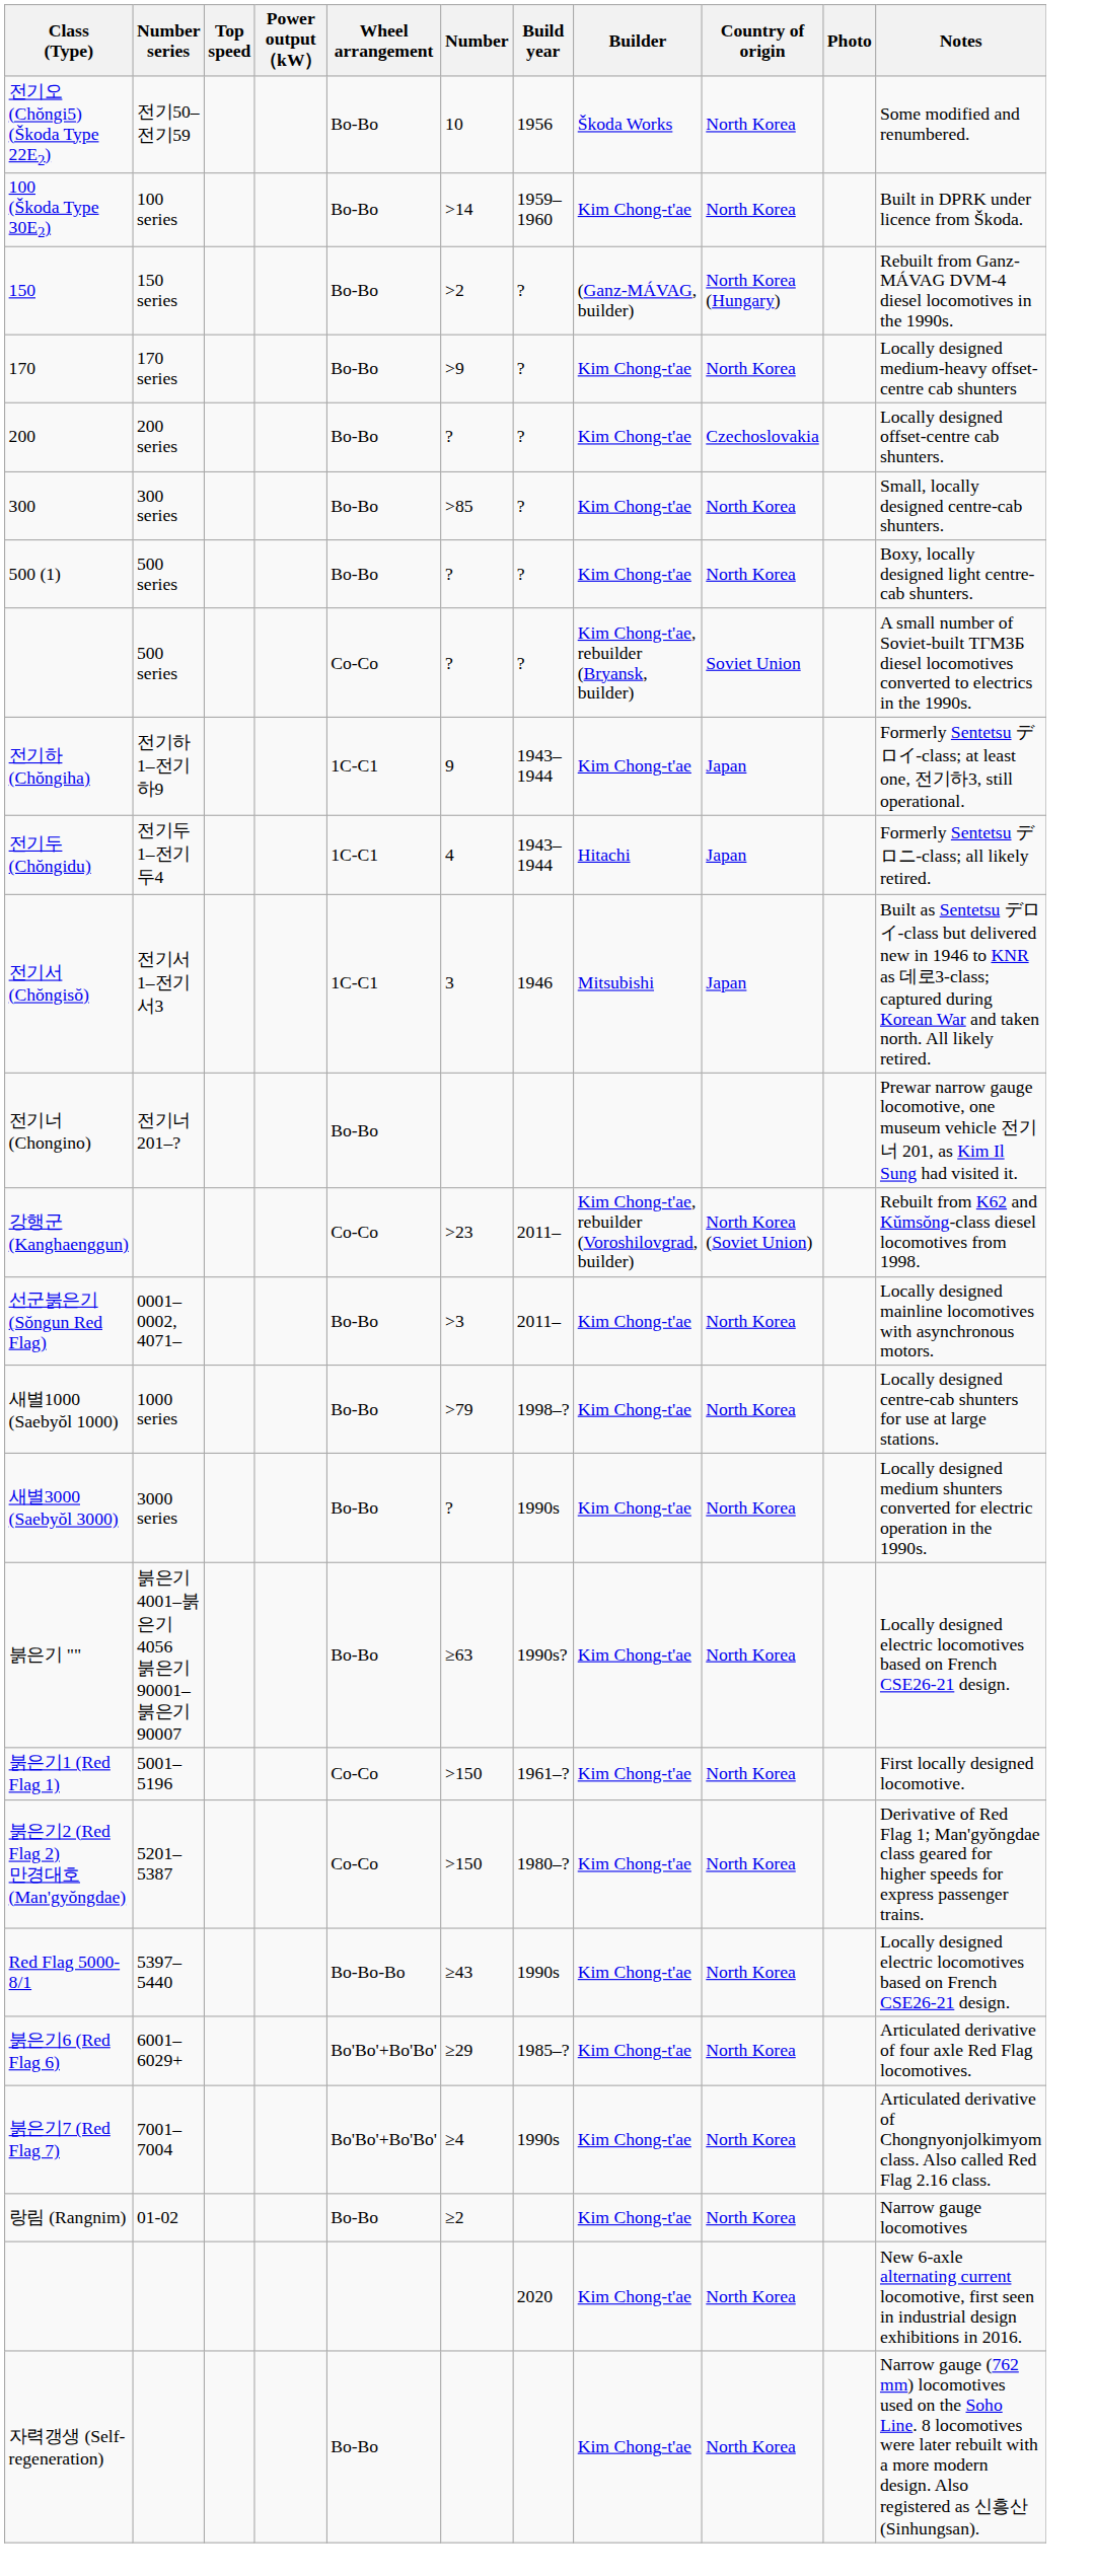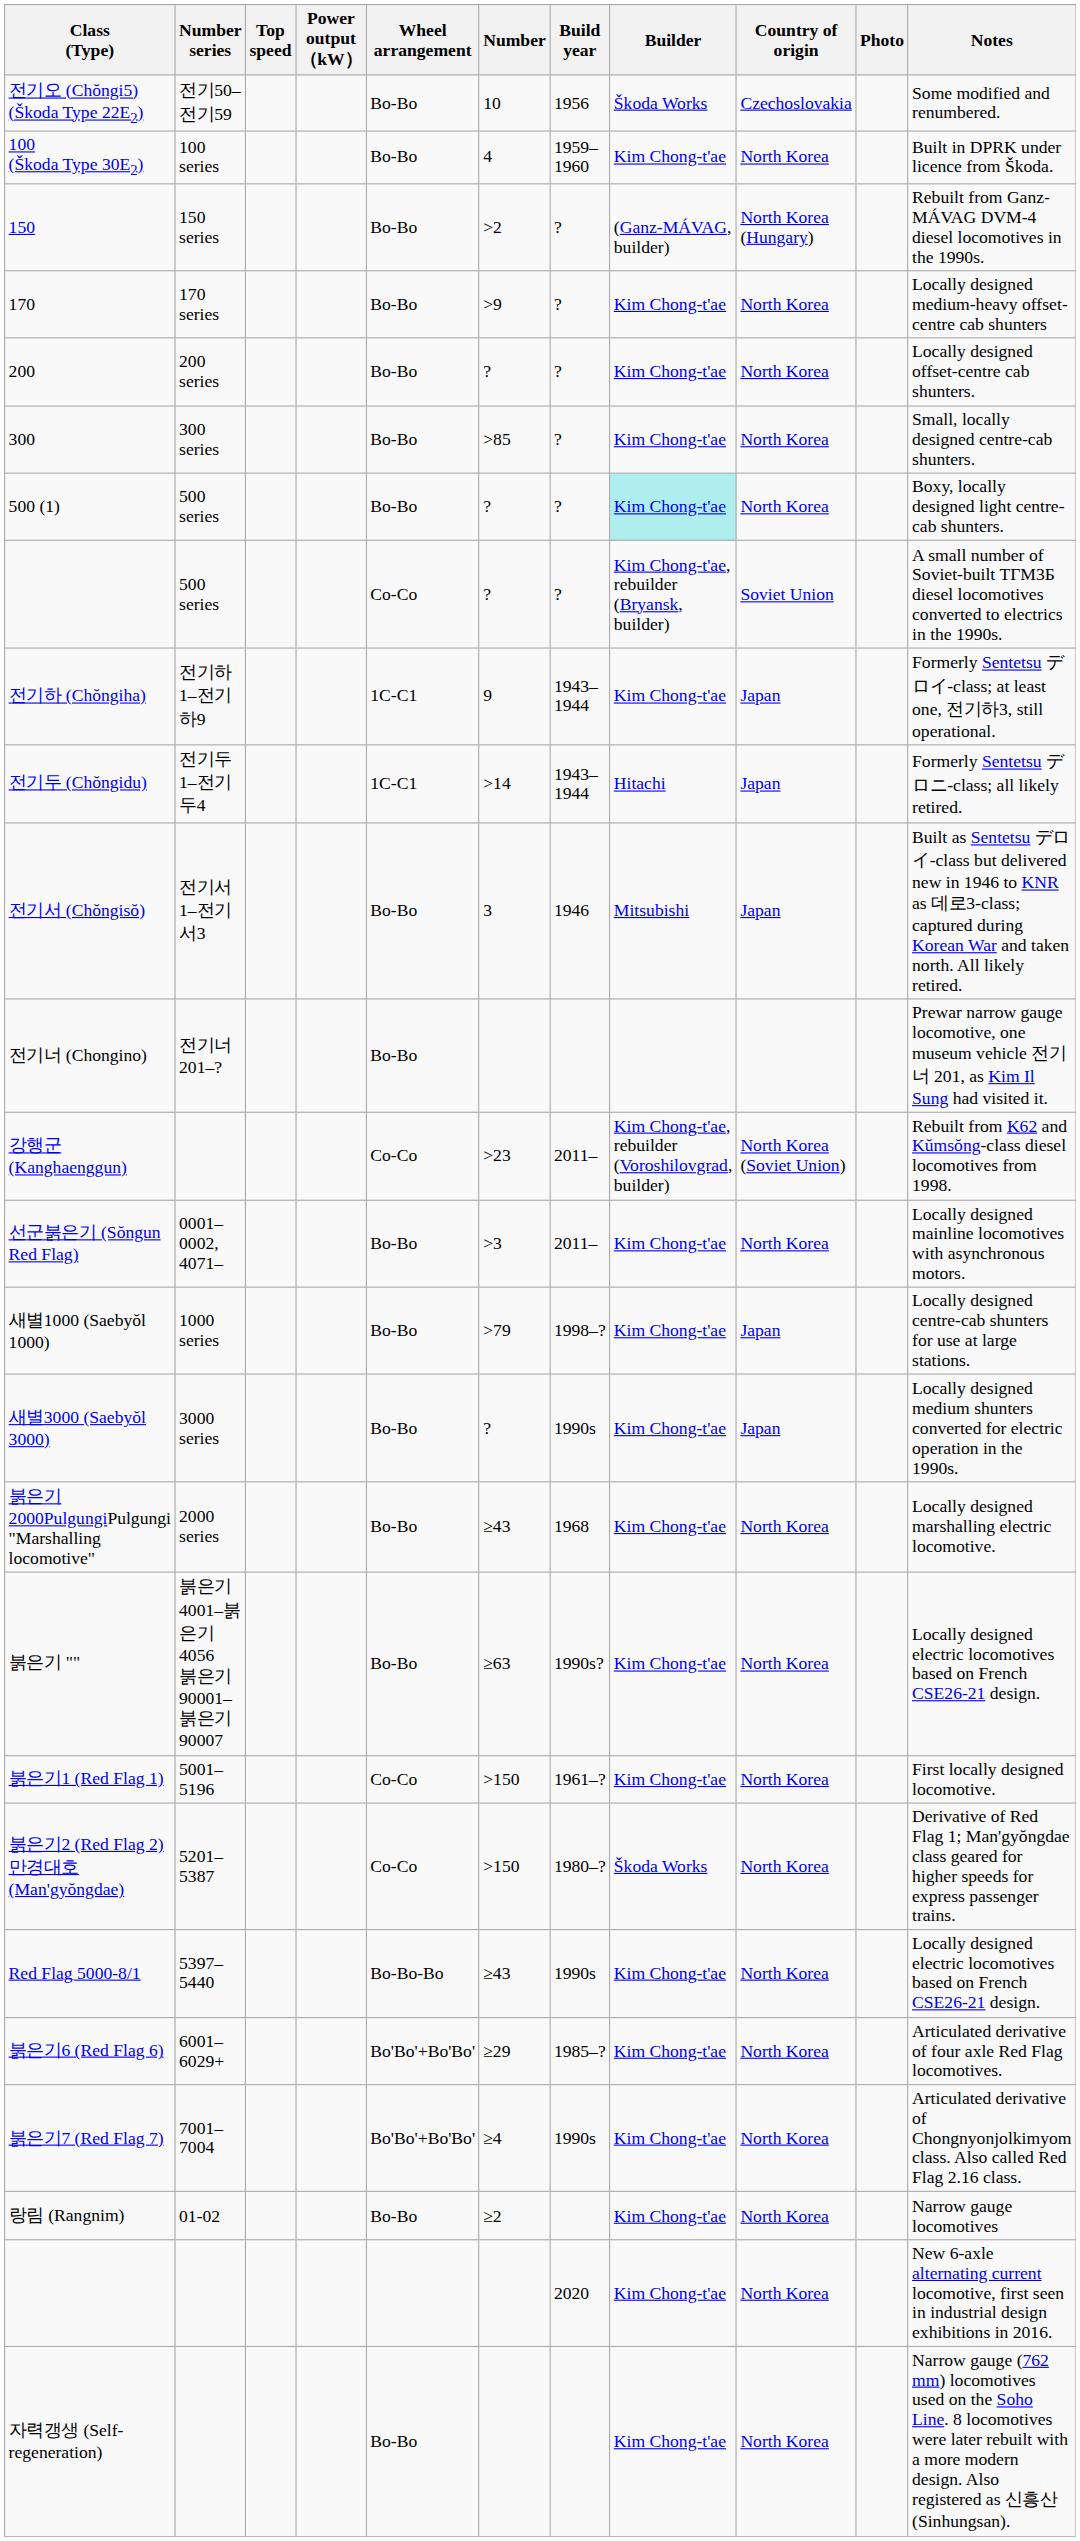전기오 (Chŏngi5) (Škoda Type 22E2) | Country of origin: North Korea -> Czechoslovakia
100 (Škoda Type 30E2) | Number: >14 -> 4
200 | Country of origin: Czechoslovakia -> North Korea
500 (1) | Builder: no background -> paleturquoise background
전기두 (Chŏngidu) | Number: 4 -> >14
전기서 (Chŏngisŏ) | Wheel arrangement: 1C-C1 -> Bo-Bo
새별1000 (Saebyŏl 1000) | Country of origin: North Korea -> Japan
새별3000 (Saebyŏl 3000) | Country of origin: North Korea -> Japan
+ row: 붉은기2000PulgungiPulgungi "Marshalling locomotive" | 2000 series | Bo-Bo | ≥43 | 1968 | Kim Chong-t'ae | North Korea | Locally designed marshalling electric locomotive.
붉은기2 (Red Flag 2) 만경대호 (Man'gyŏngdae) | Builder: Kim Chong-t'ae -> Škoda Works
